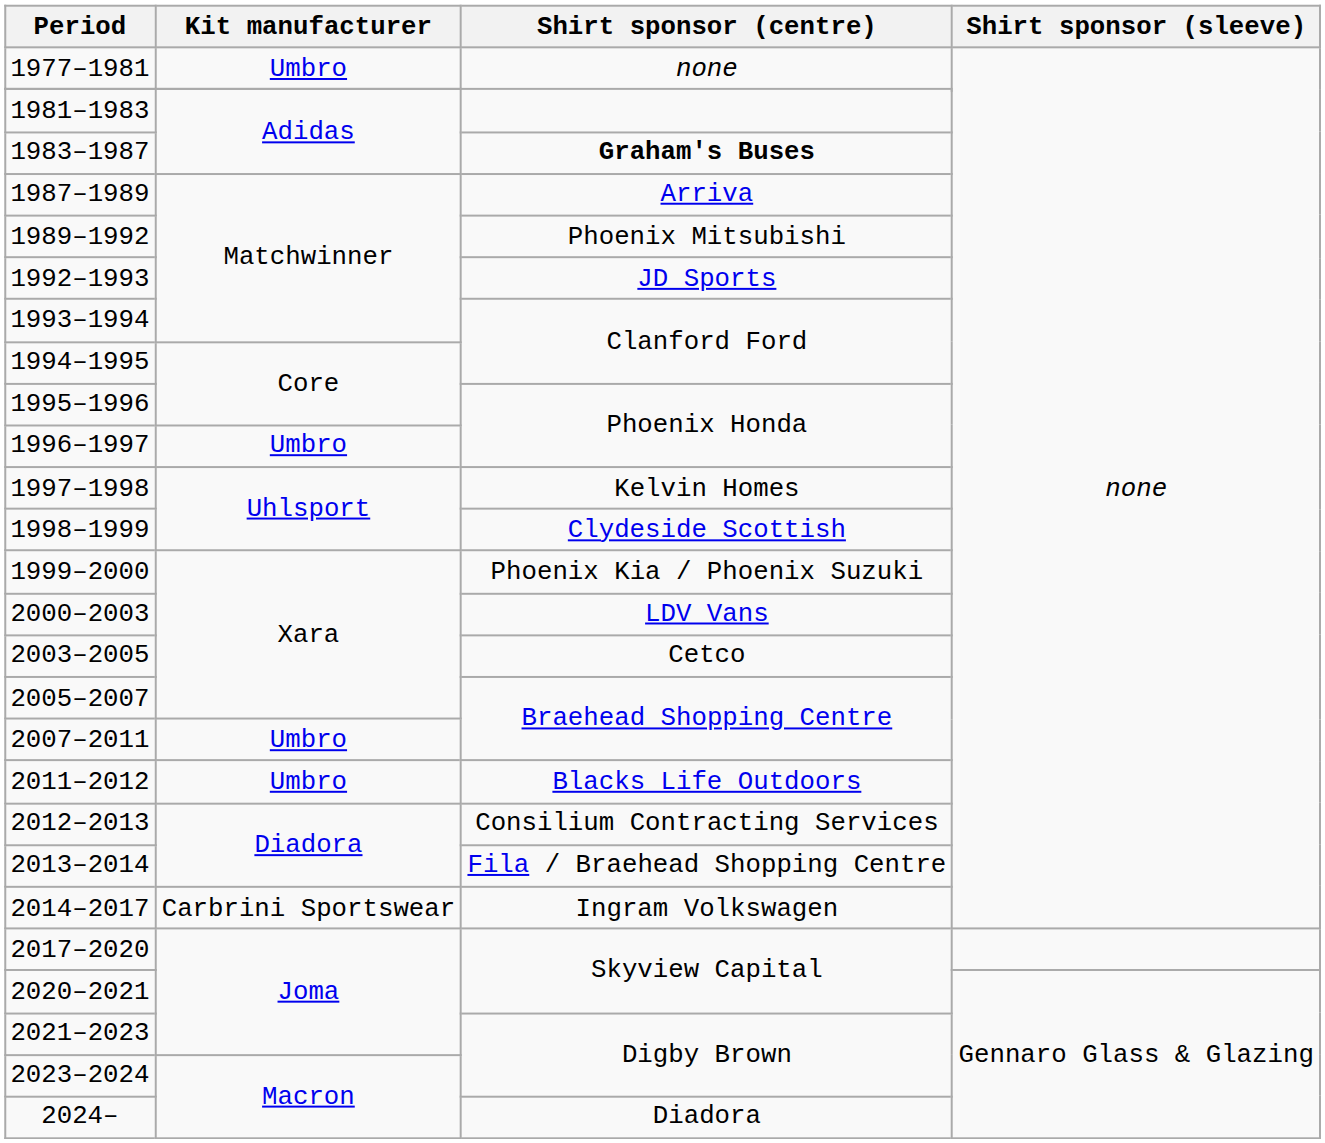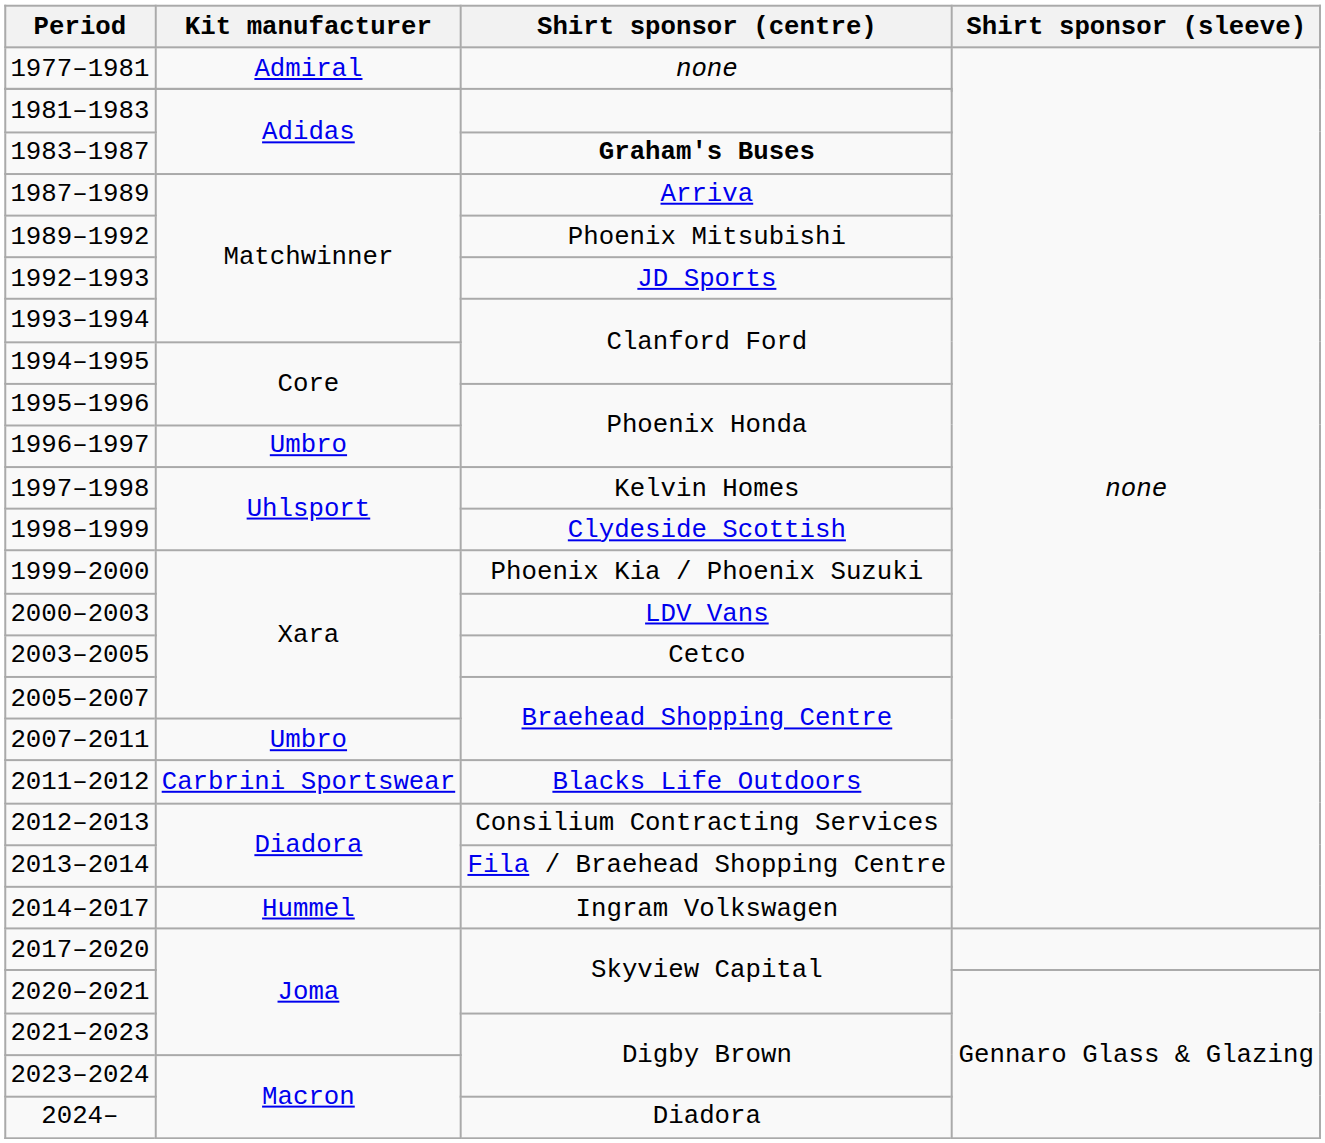1977–1981 | Kit manufacturer: Umbro -> Admiral
2011–2012 | Kit manufacturer: Umbro -> Carbrini Sportswear
2014–2017 | Kit manufacturer: Carbrini Sportswear -> Hummel
